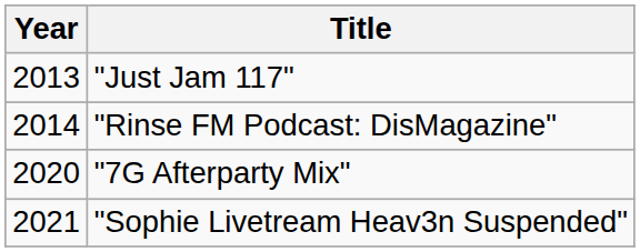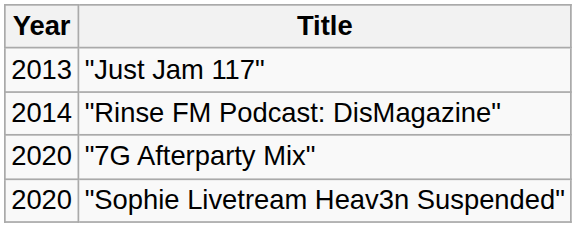"Sophie Livetream Heav3n Suspended" | Year: 2021 -> 2020
